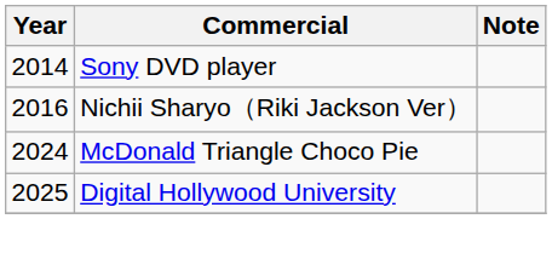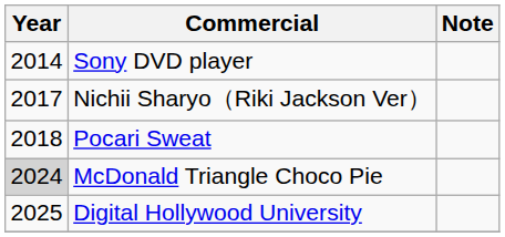Nichii Sharyo（Riki Jackson Ver） | Year: 2016 -> 2017
+ row: 2018 | Pocari Sweat
McDonald Triangle Choco Pie | Year: no background -> lightgrey background
